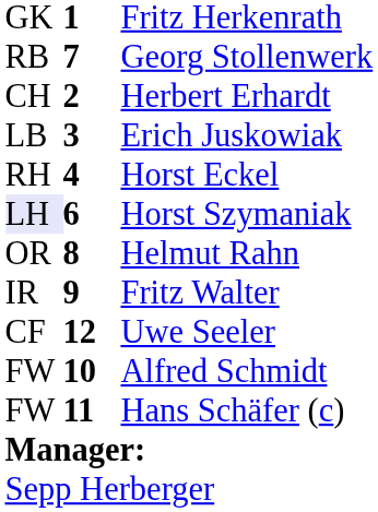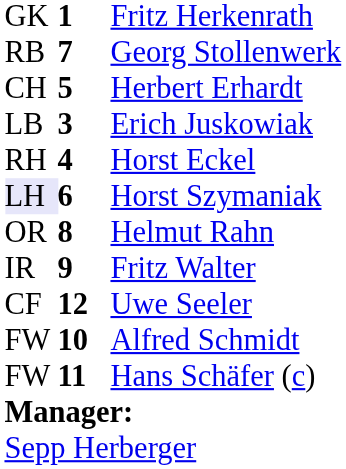Herbert Erhardt | column 2: 2 -> 5
